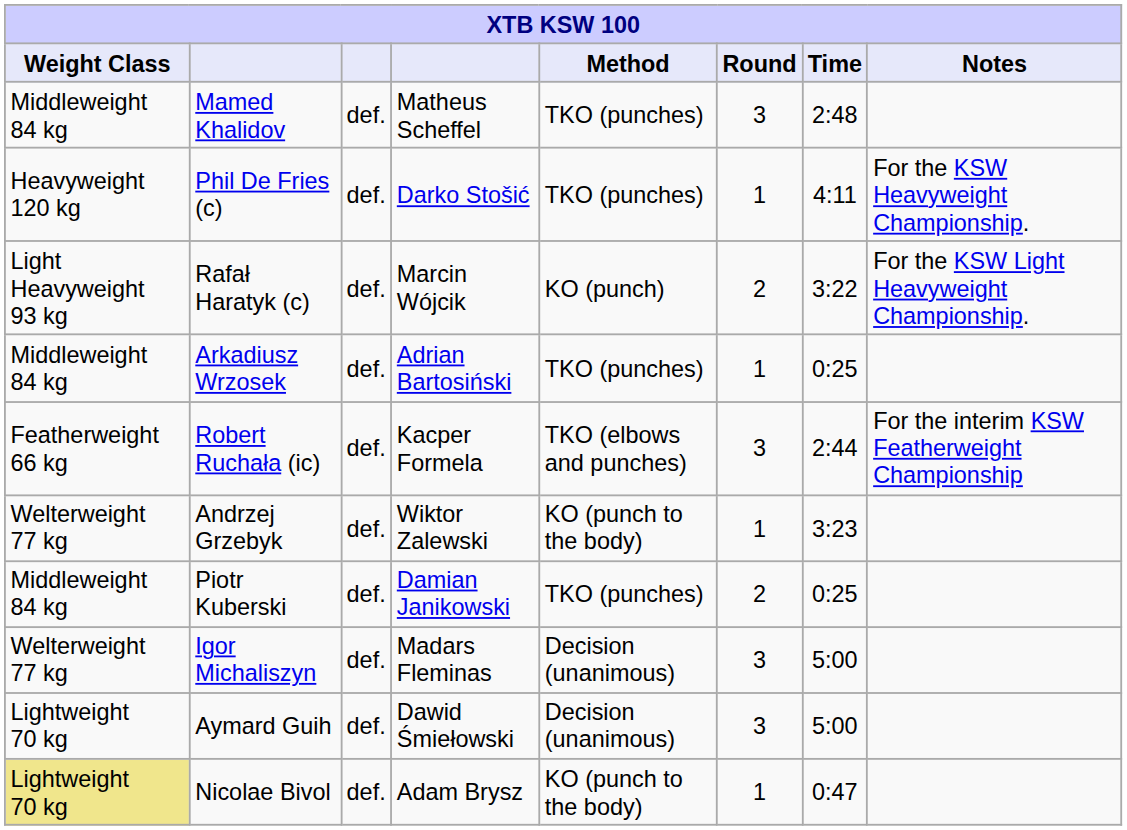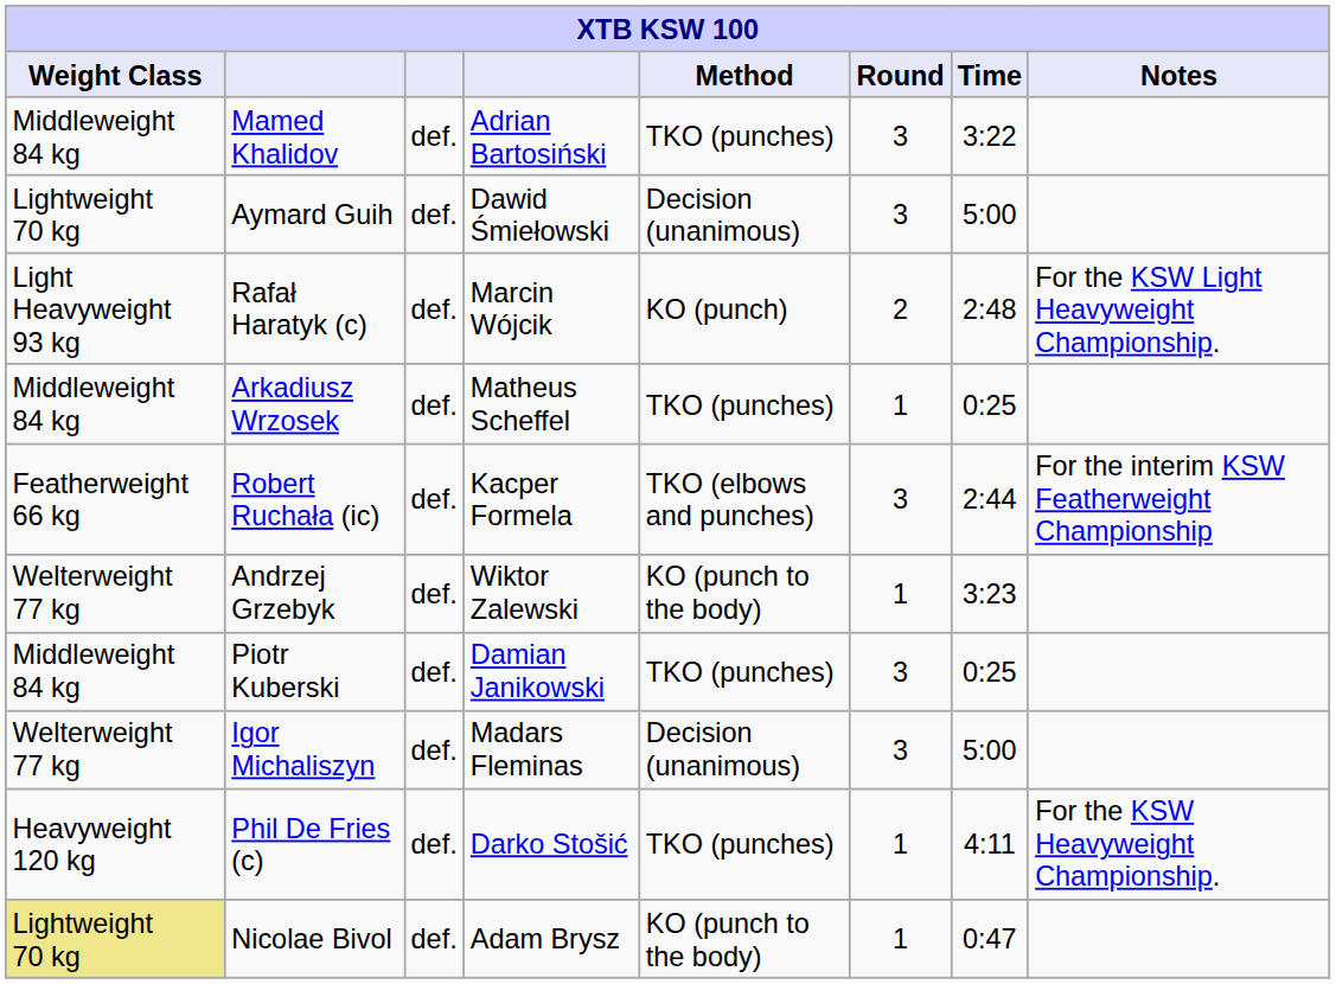Mamed Khalidov | column 4: Matheus Scheffel -> Adrian Bartosiński
Mamed Khalidov | Time: 2:48 -> 3:22
rows swapped: Phil De Fries (c) <-> Aymard Guih
Rafał Haratyk (c) | Time: 3:22 -> 2:48
Arkadiusz Wrzosek | column 4: Adrian Bartosiński -> Matheus Scheffel
Piotr Kuberski | Round: 2 -> 3
